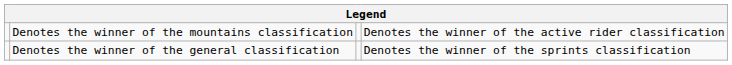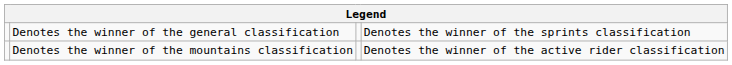rows swapped: Denotes the winner of the general classification <-> Denotes the winner of the mountains classification
